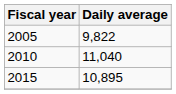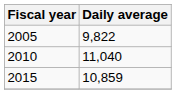2015 | Daily average: 10,895 -> 10,859
